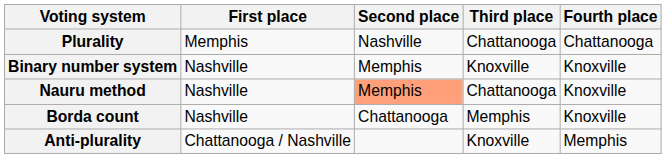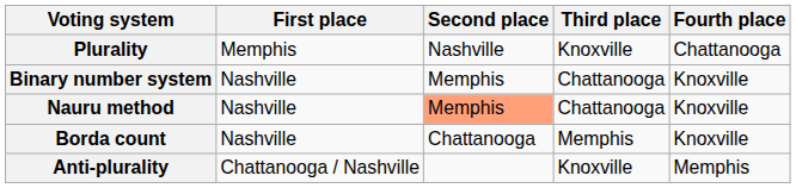Plurality | Third place: Chattanooga -> Knoxville
Binary number system | Third place: Knoxville -> Chattanooga
